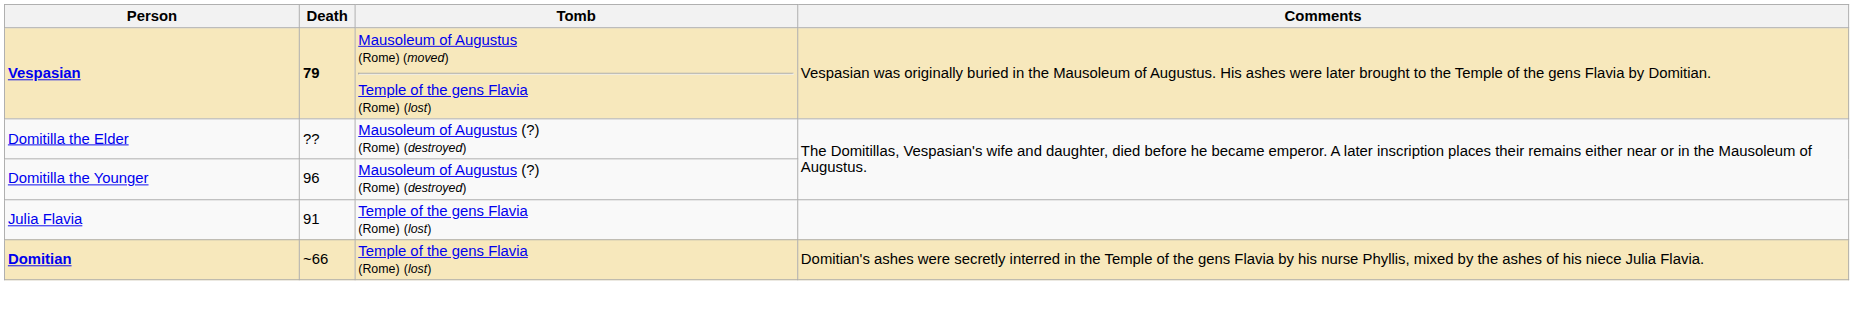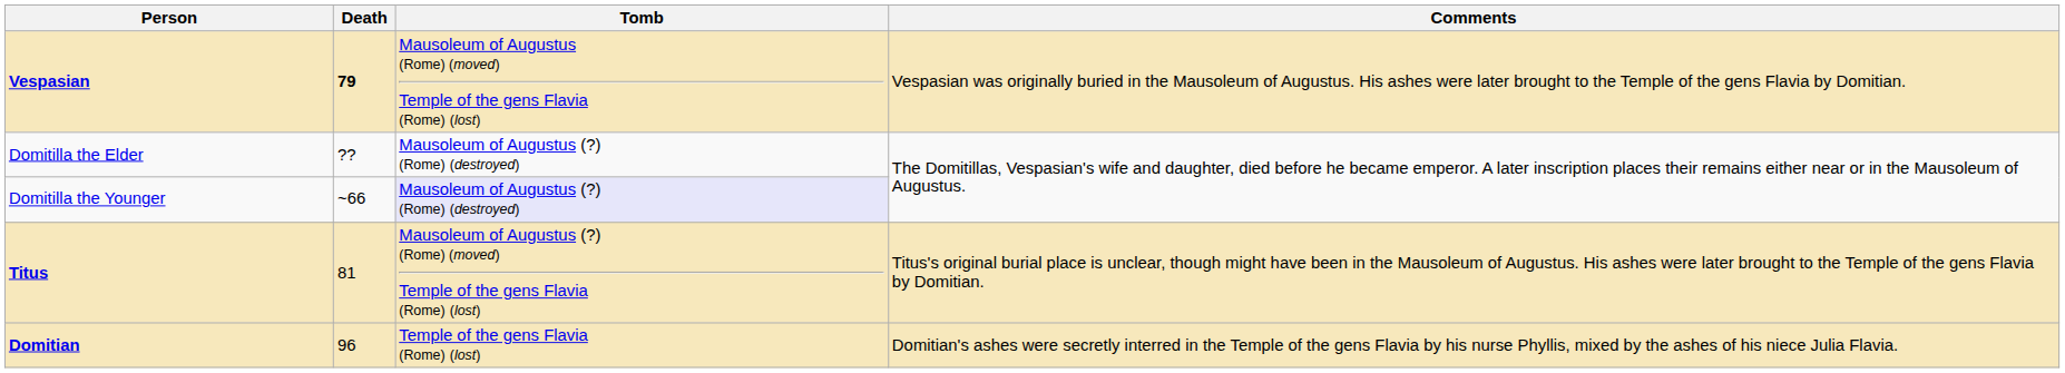Domitilla the Younger | Death: 96 -> ~66
Domitilla the Younger | Tomb: no background -> lavender background
+ row: Titus | 81 | Mausoleum of Augustus (?) (Rome) (moved) Temple of the gens Flavia (Rome) (lost) | Titus's original burial place is unclear, though might have been in the Mausoleum of Augustus. His ashes were later brought to the Temple of the gens Flavia by Domitian.
- row: Julia Flavia | 91 | Temple of the gens Flavia (Rome) (lost)
Domitian | Death: ~66 -> 96
